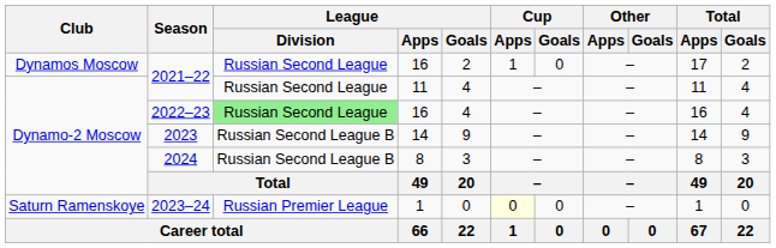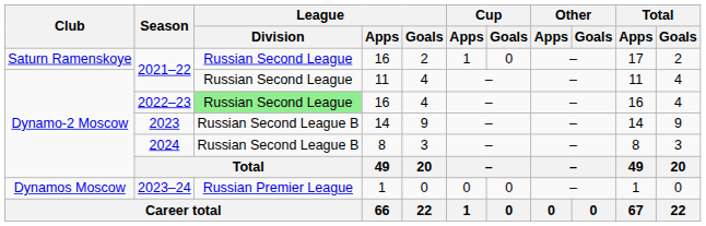2021–22 / 16 | Club: Dynamos Moscow -> Saturn Ramenskoye
2023–24 | Club: Saturn Ramenskoye -> Dynamos Moscow
2023–24 | Cup / Apps: lightyellow background -> no background
